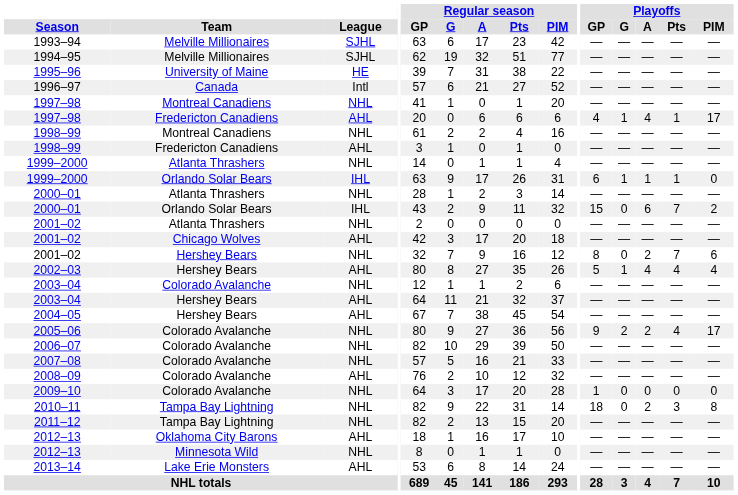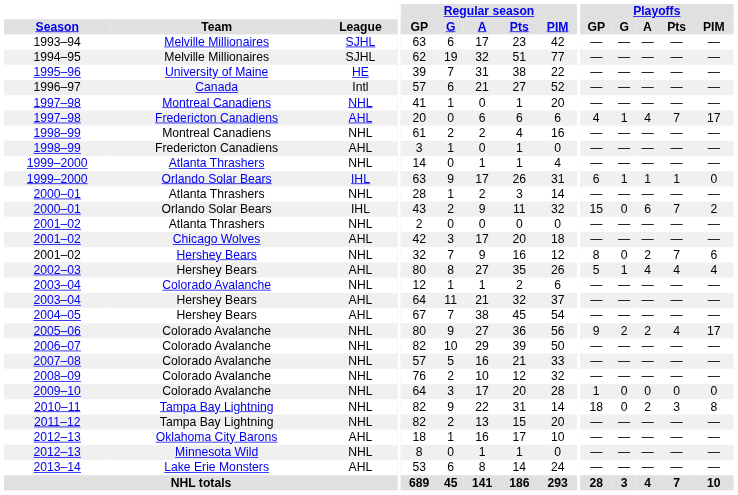1997–98 / Fredericton Canadiens | Playoffs / Pts: 1 -> 7
2008–09 | League: AHL -> NHL
